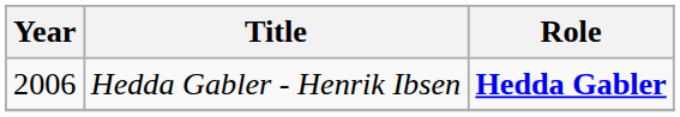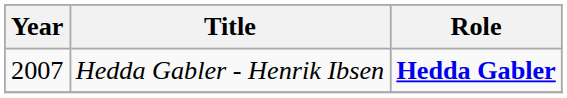Hedda Gabler - Henrik Ibsen | Year: 2006 -> 2007
